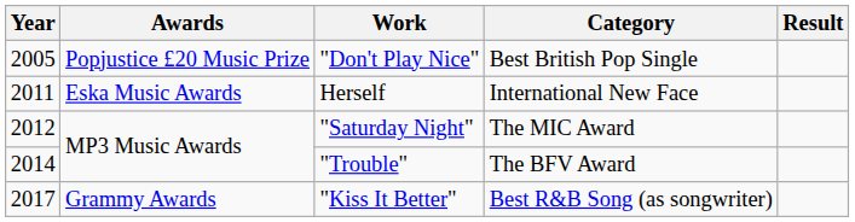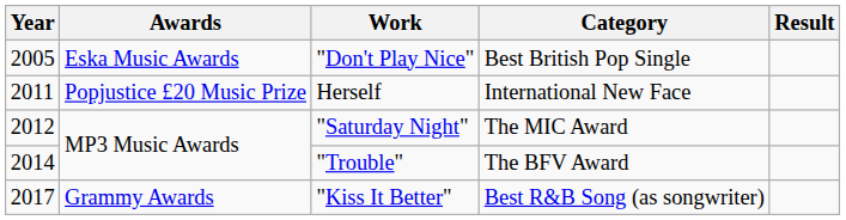"Don't Play Nice" | Awards: Popjustice £20 Music Prize -> Eska Music Awards
Herself | Awards: Eska Music Awards -> Popjustice £20 Music Prize
